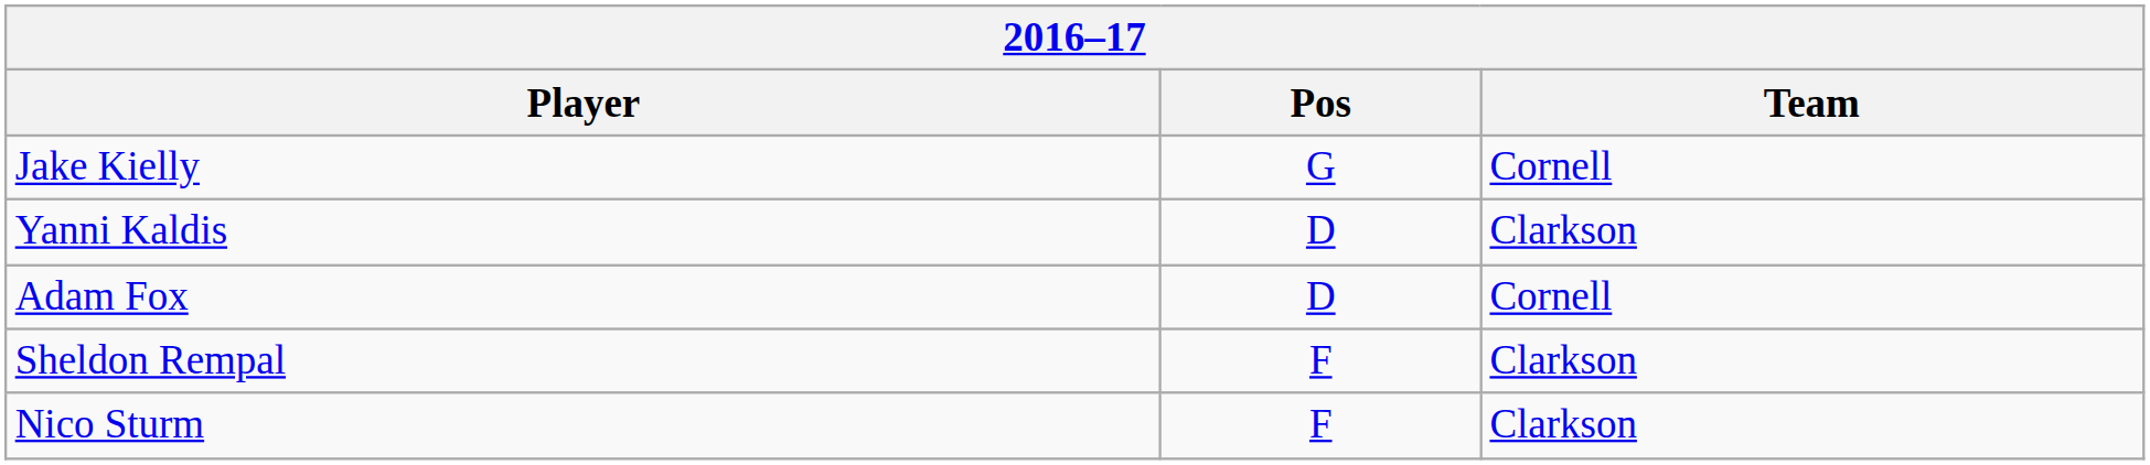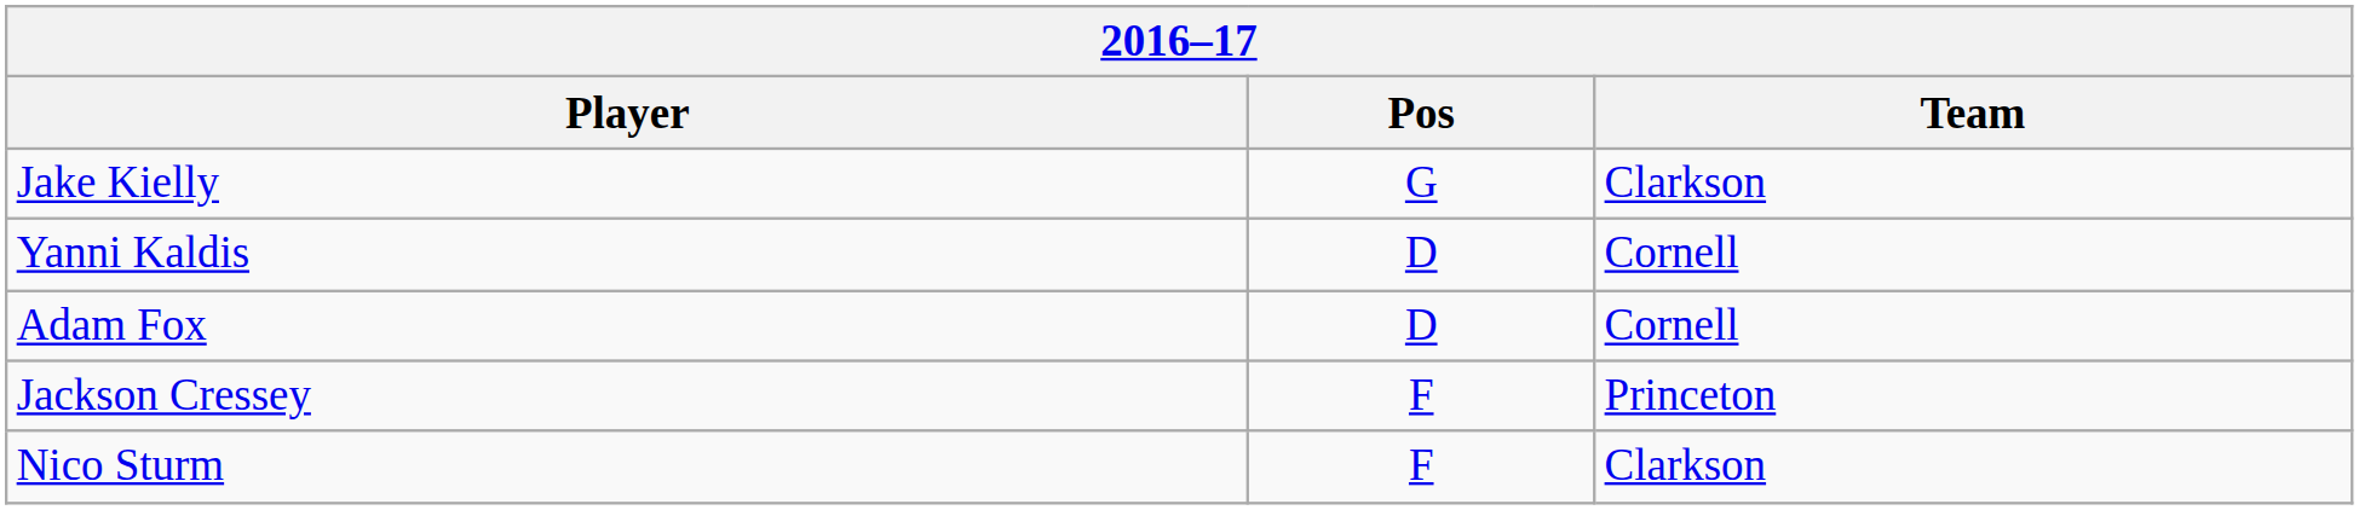Jake Kielly | Team: Cornell -> Clarkson
Yanni Kaldis | Team: Clarkson -> Cornell
+ row: Jackson Cressey | F | Princeton
- row: Sheldon Rempal | F | Clarkson
